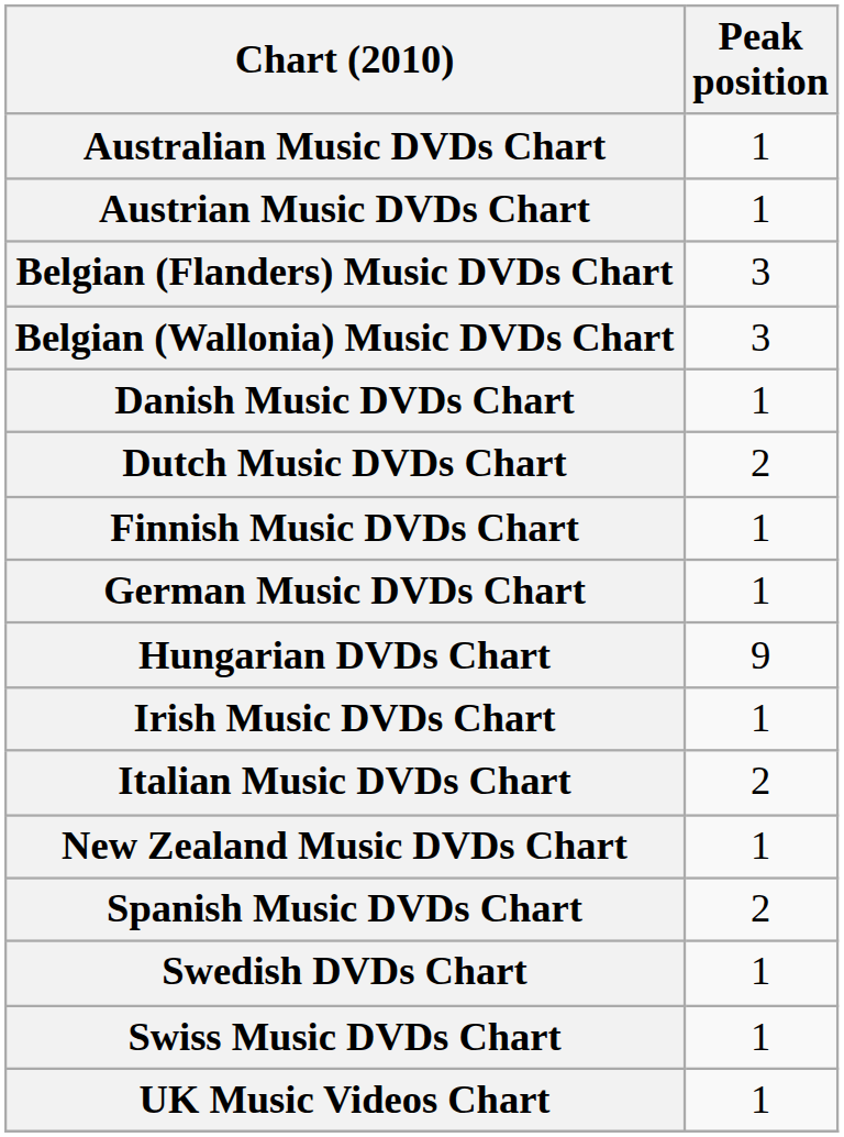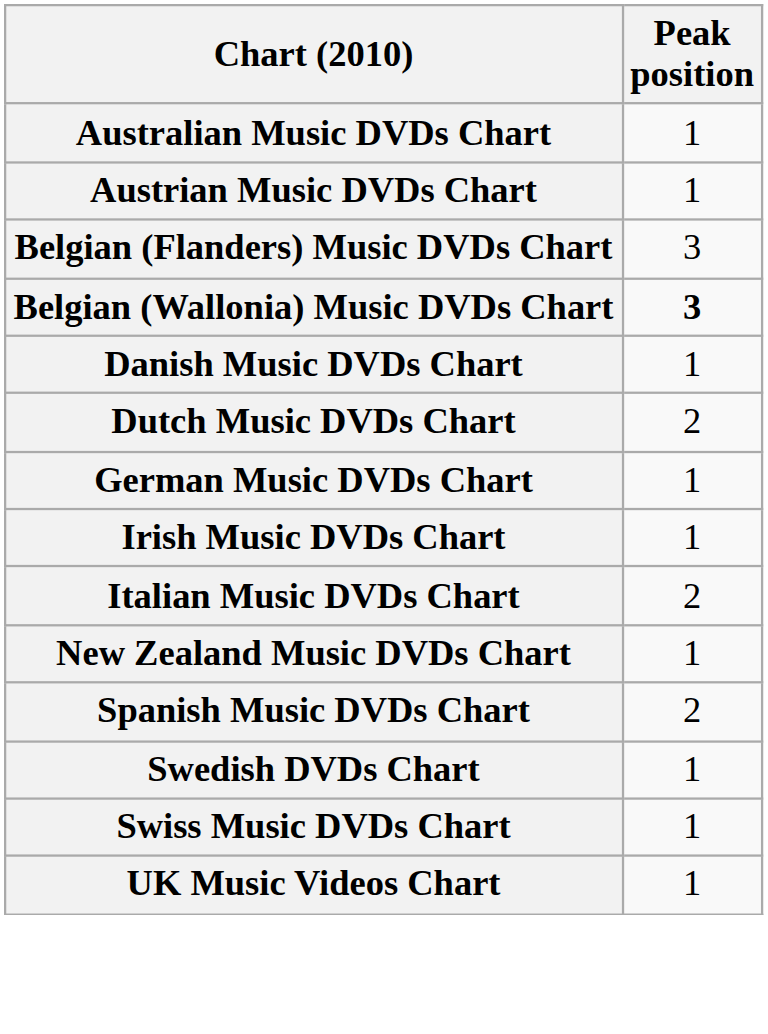Belgian (Wallonia) Music DVDs Chart | Peak position: normal -> bold
- row: Finnish Music DVDs Chart | 1
- row: Hungarian DVDs Chart | 9
